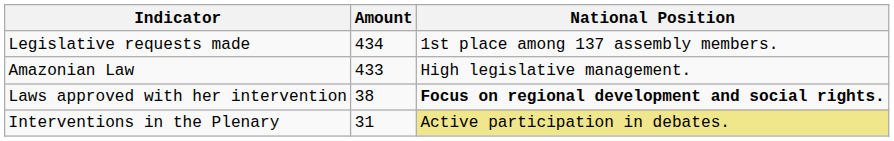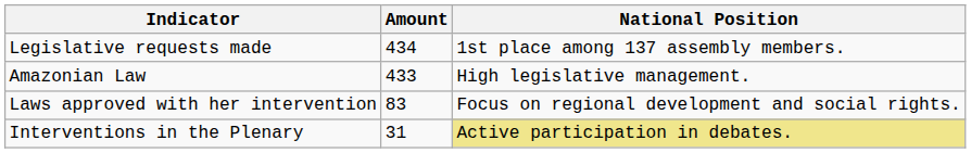Laws approved with her intervention | Amount: 38 -> 83
Laws approved with her intervention | National Position: bold -> normal
